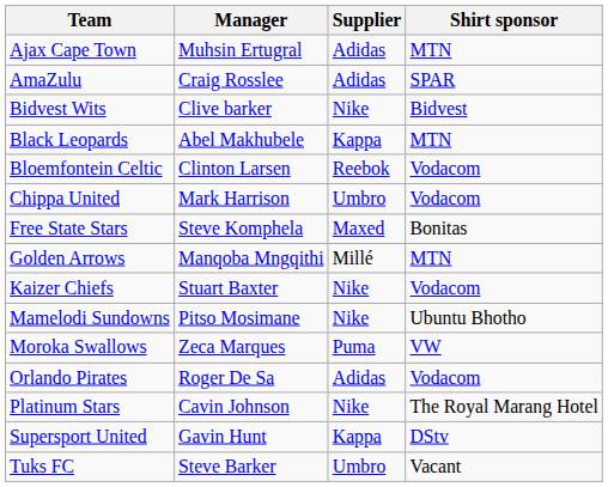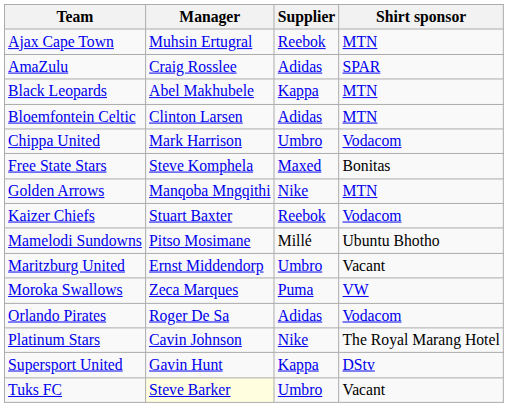Ajax Cape Town | Supplier: Adidas -> Reebok
- row: Bidvest Wits | Clive barker | Nike | Bidvest
Bloemfontein Celtic | Supplier: Reebok -> Adidas
Bloemfontein Celtic | Shirt sponsor: Vodacom -> MTN
Golden Arrows | Supplier: Millé -> Nike
Kaizer Chiefs | Supplier: Nike -> Reebok
Mamelodi Sundowns | Supplier: Nike -> Millé
+ row: Maritzburg United | Ernst Middendorp | Umbro | Vacant
Tuks FC | Manager: no background -> lightyellow background
